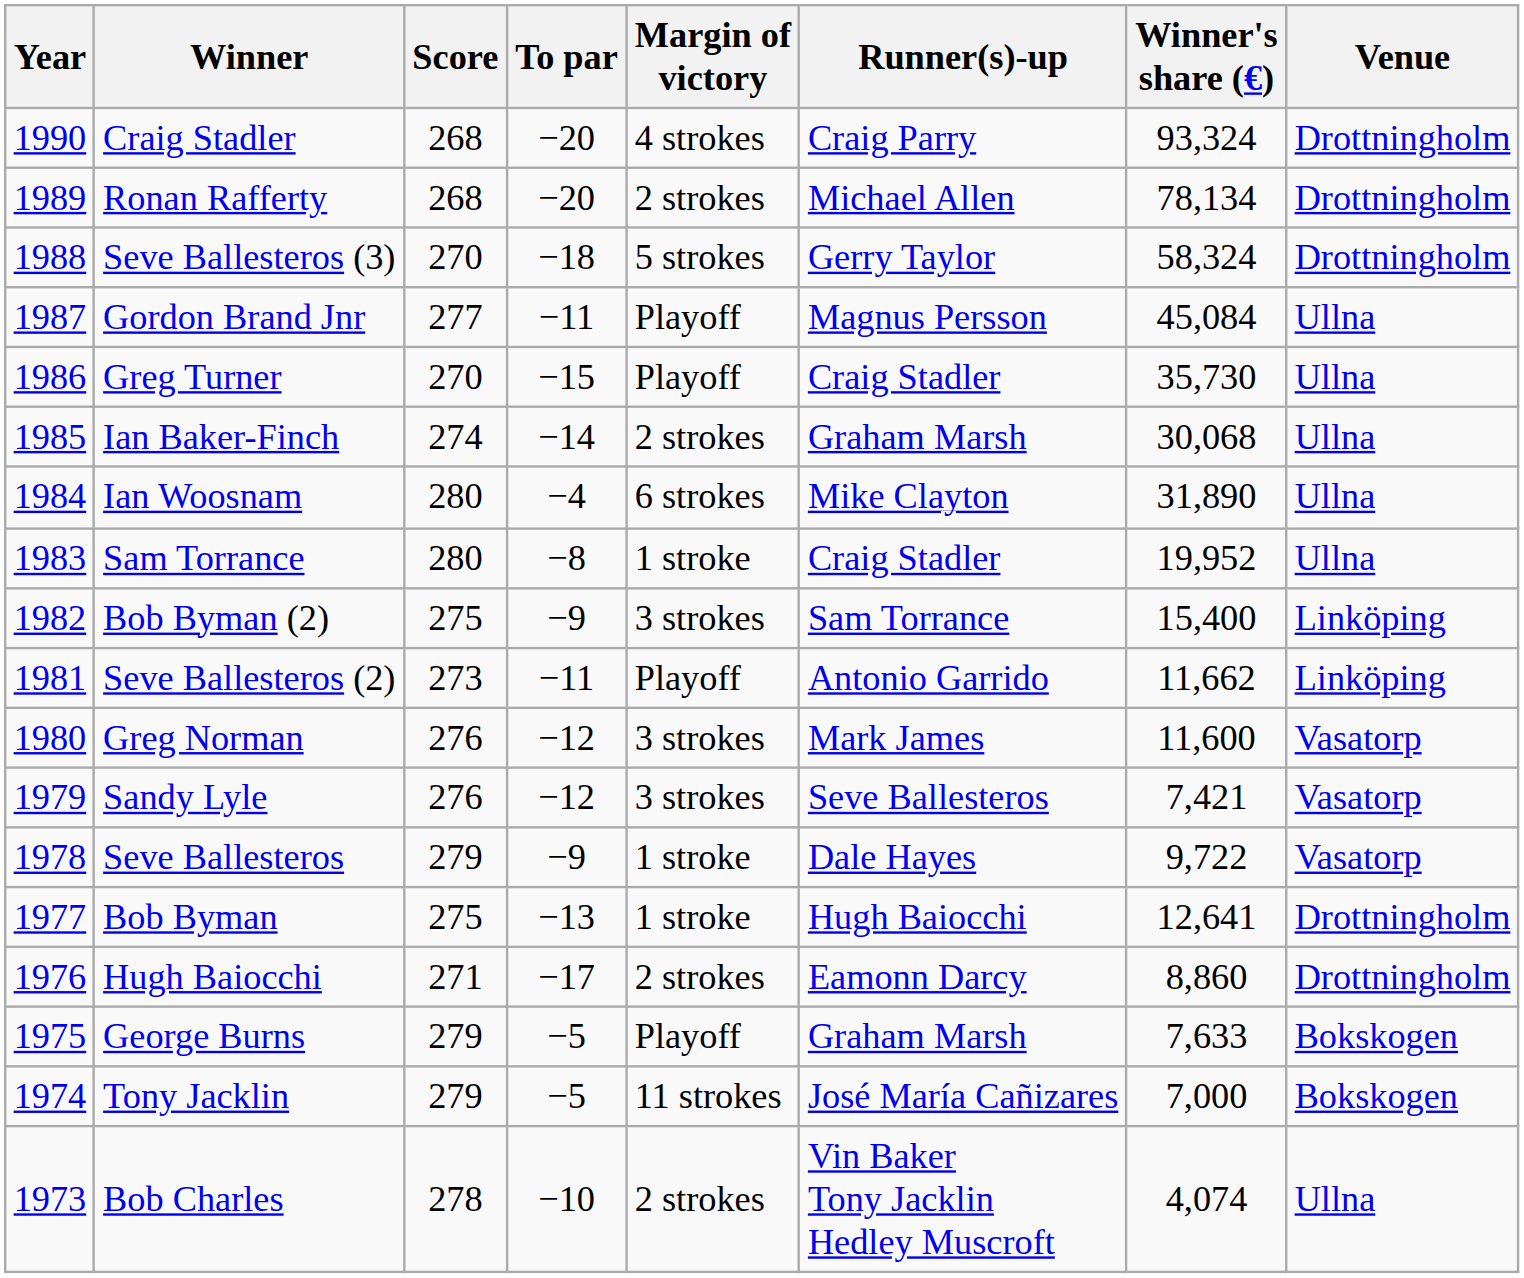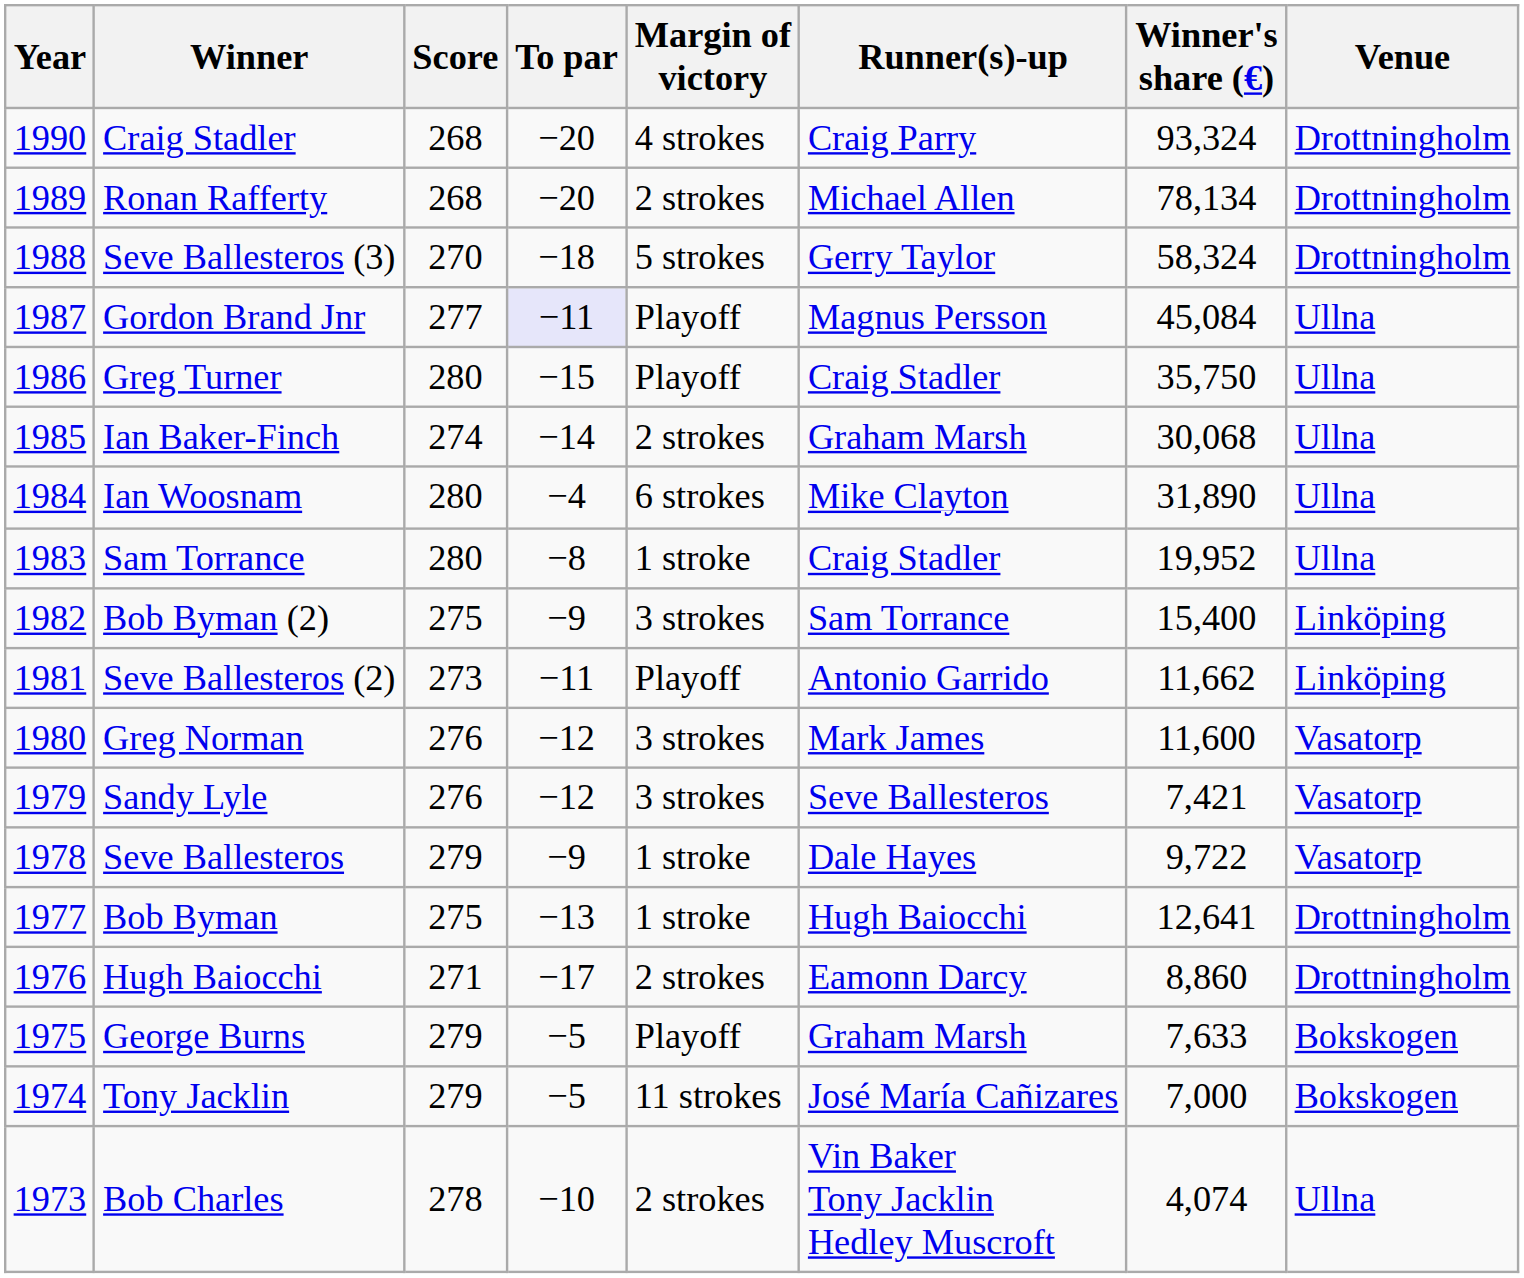Gordon Brand Jnr | To par: no background -> lavender background
Greg Turner | Score: 270 -> 280
Greg Turner | Winner's share (€): 35,730 -> 35,750
